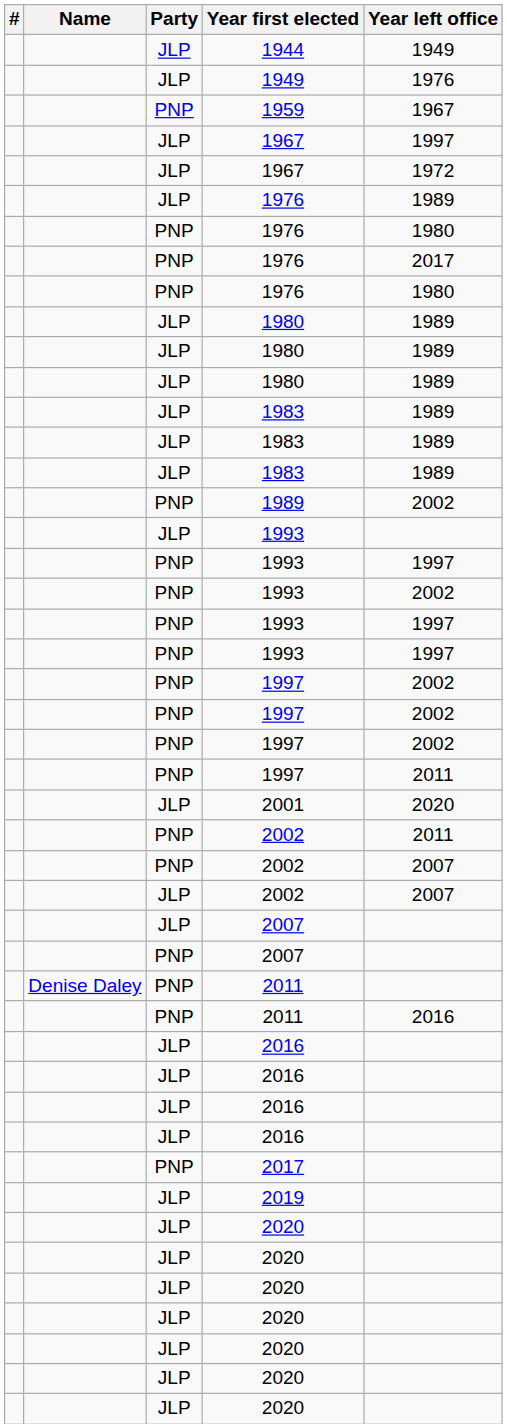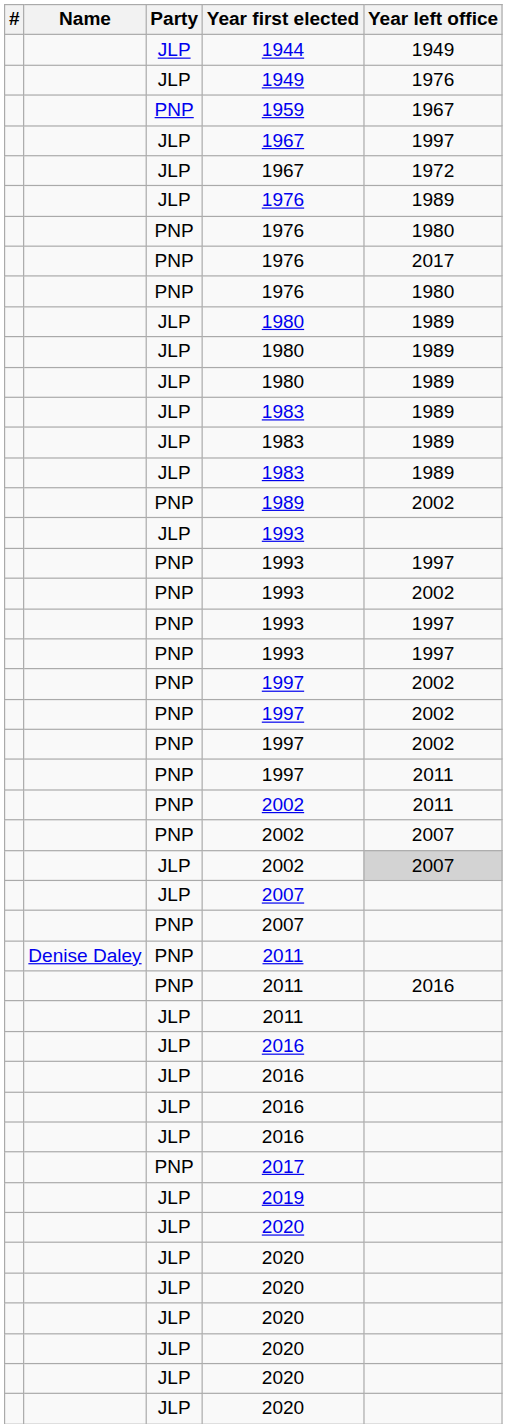- row: JLP | 2001 | 2020
JLP / 2002 | Year left office: no background -> lightgrey background
+ row: JLP | 2011
